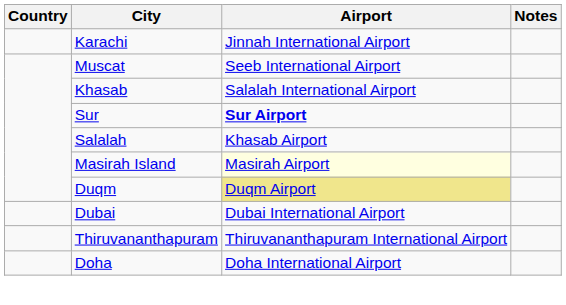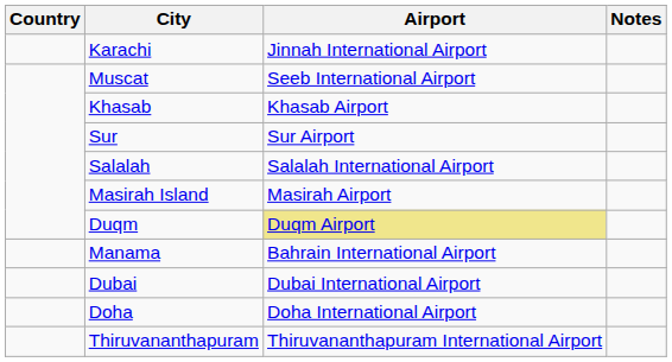Khasab | Airport: Salalah International Airport -> Khasab Airport
Sur | Airport: bold -> normal
Salalah | Airport: Khasab Airport -> Salalah International Airport
Masirah Island | Airport: lightyellow background -> no background
+ row: Manama | Bahrain International Airport
rows swapped: Doha <-> Thiruvananthapuram
